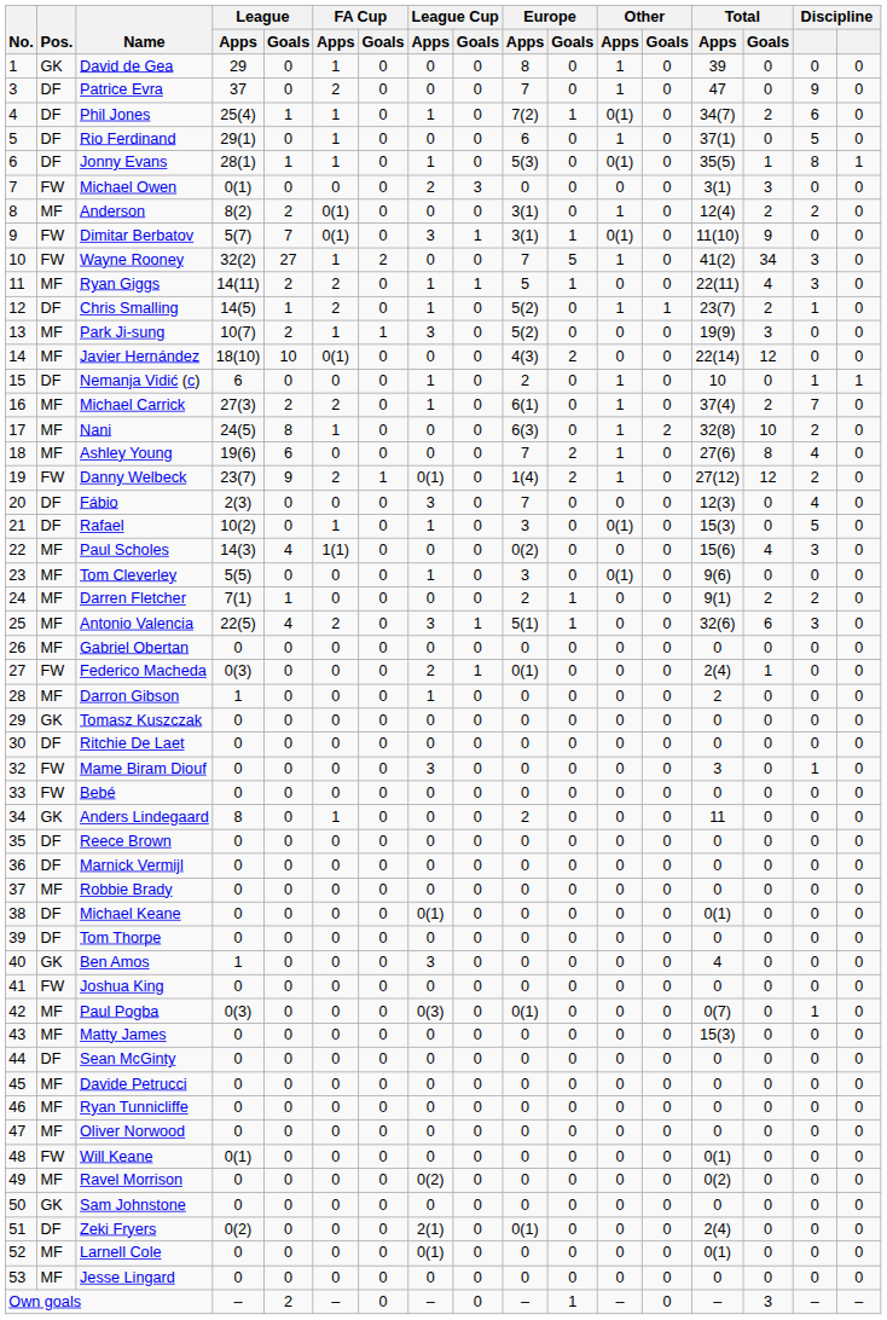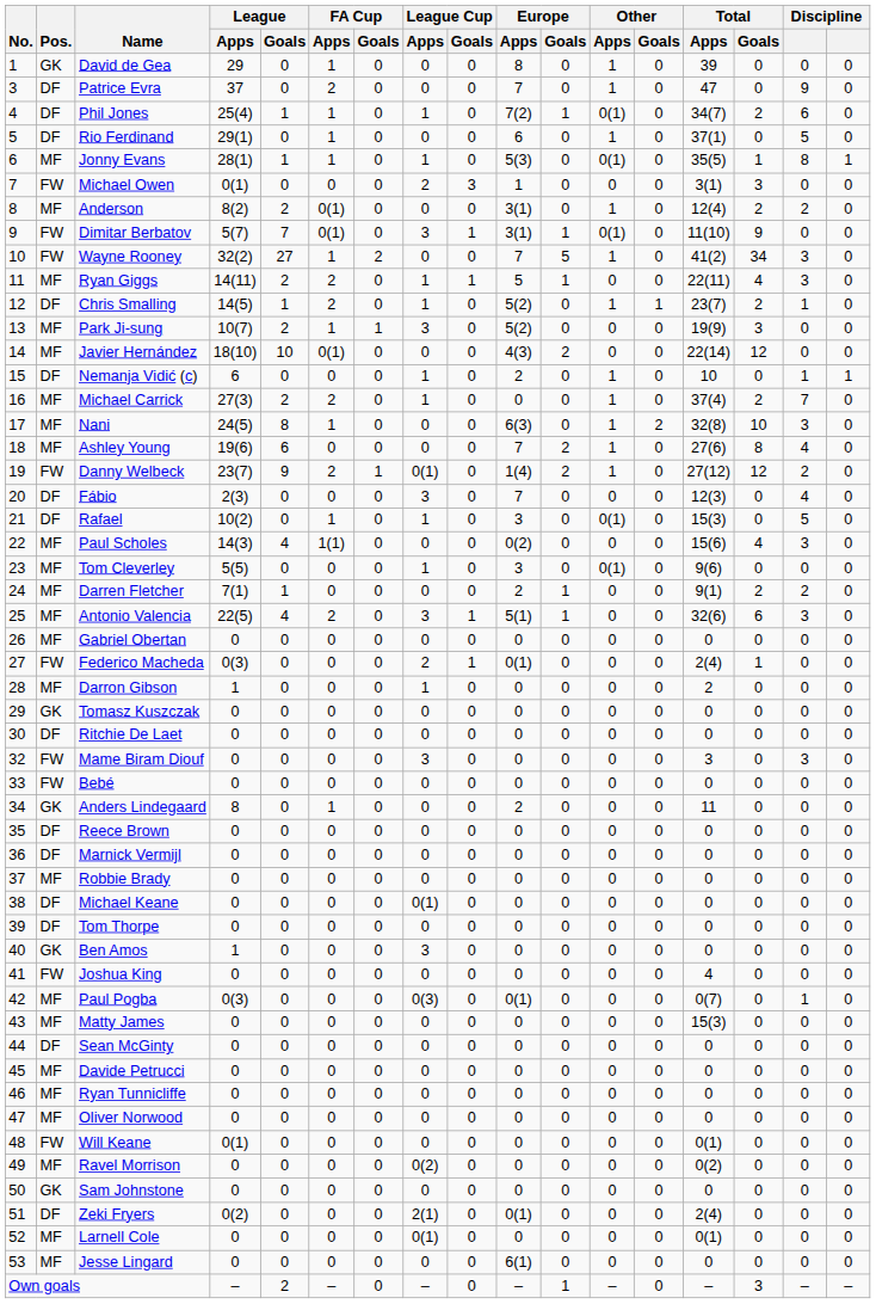Jonny Evans | Pos.: DF -> MF
Michael Owen | Europe / Apps: 0 -> 1
Michael Carrick | Europe / Apps: 6(1) -> 0
Nani | column 16: 2 -> 3
Mame Biram Diouf | column 16: 1 -> 3
Michael Keane | Total / Apps: 0(1) -> 0
Ben Amos | Total / Apps: 4 -> 0
Joshua King | Total / Apps: 0 -> 4
Jesse Lingard | Europe / Apps: 0 -> 6(1)
